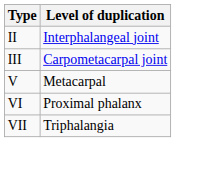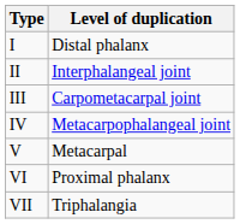+ row: I | Distal phalanx
+ row: IV | Metacarpophalangeal joint
